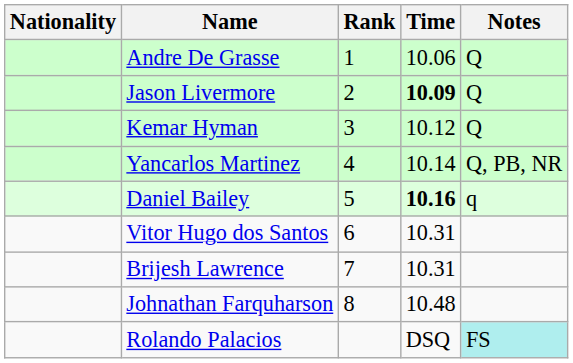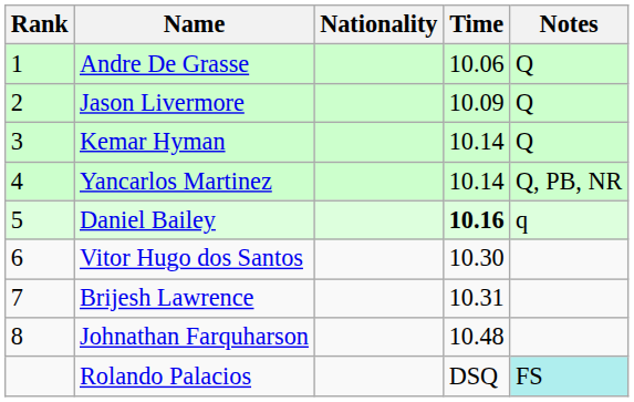columns swapped: Rank <-> Nationality
Jason Livermore | Time: bold -> normal
Kemar Hyman | Time: 10.12 -> 10.14
Vitor Hugo dos Santos | Time: 10.31 -> 10.30
